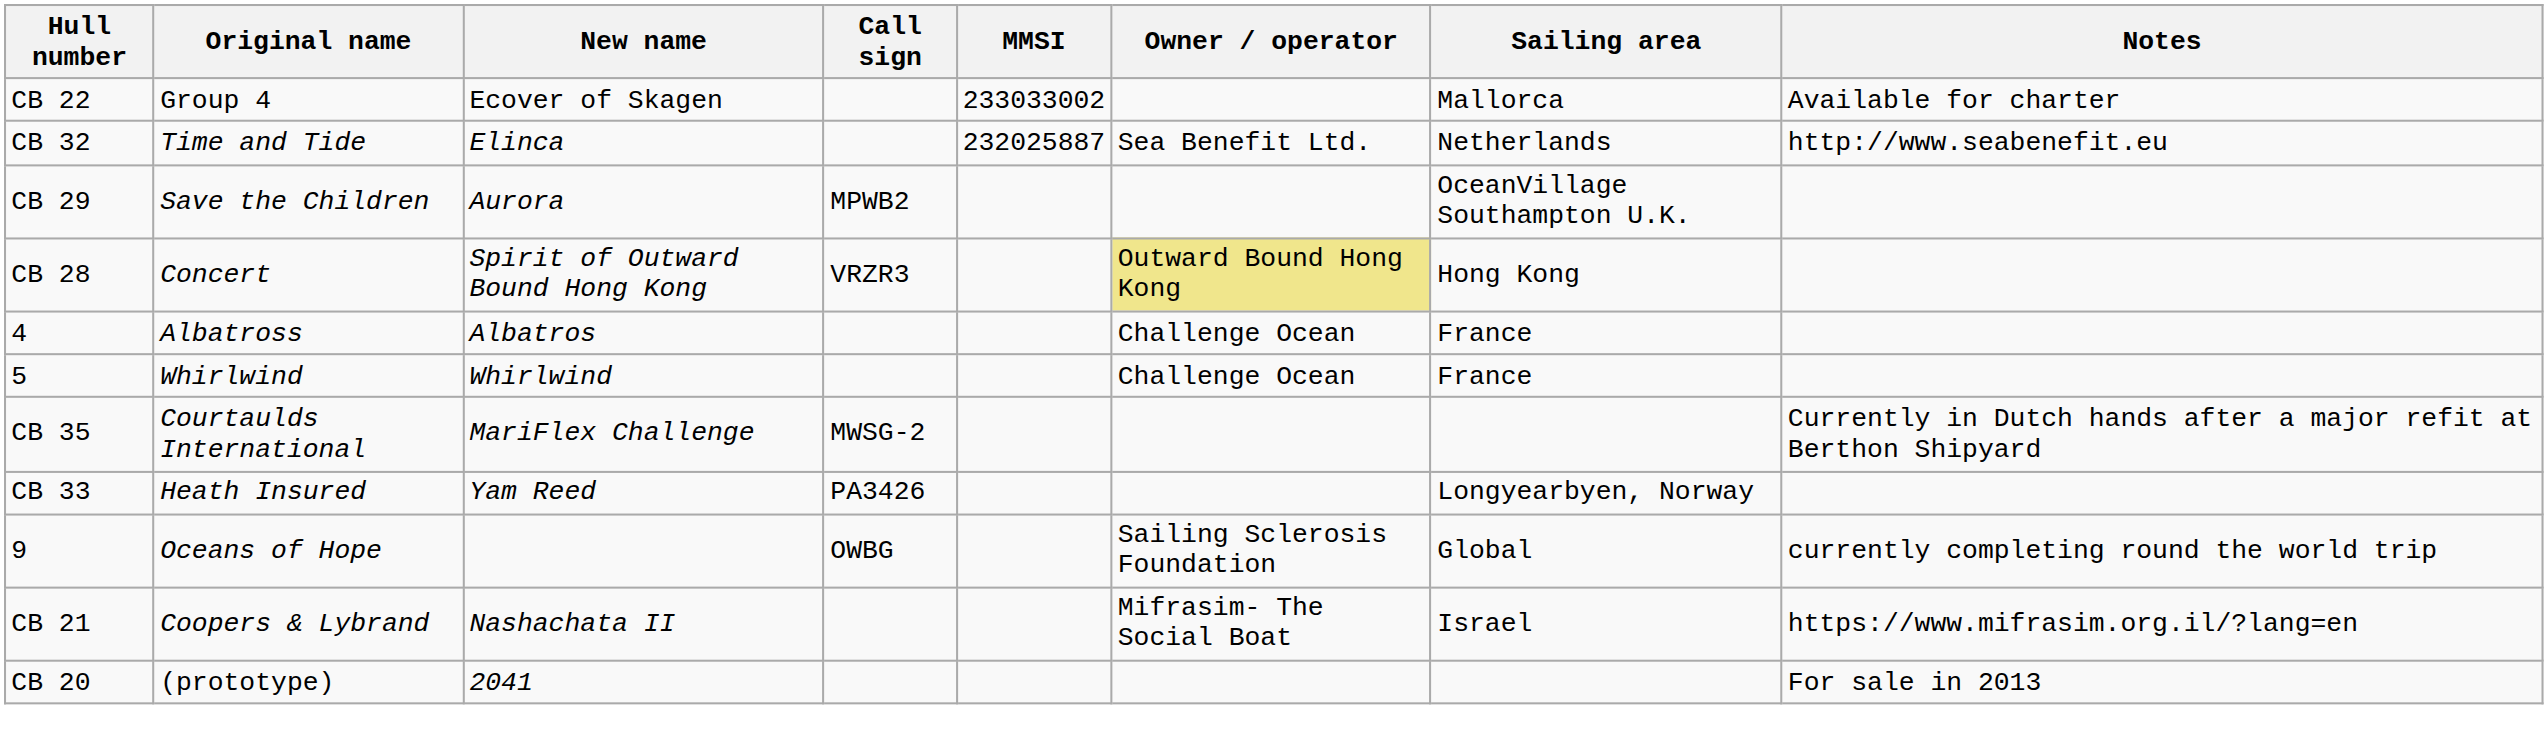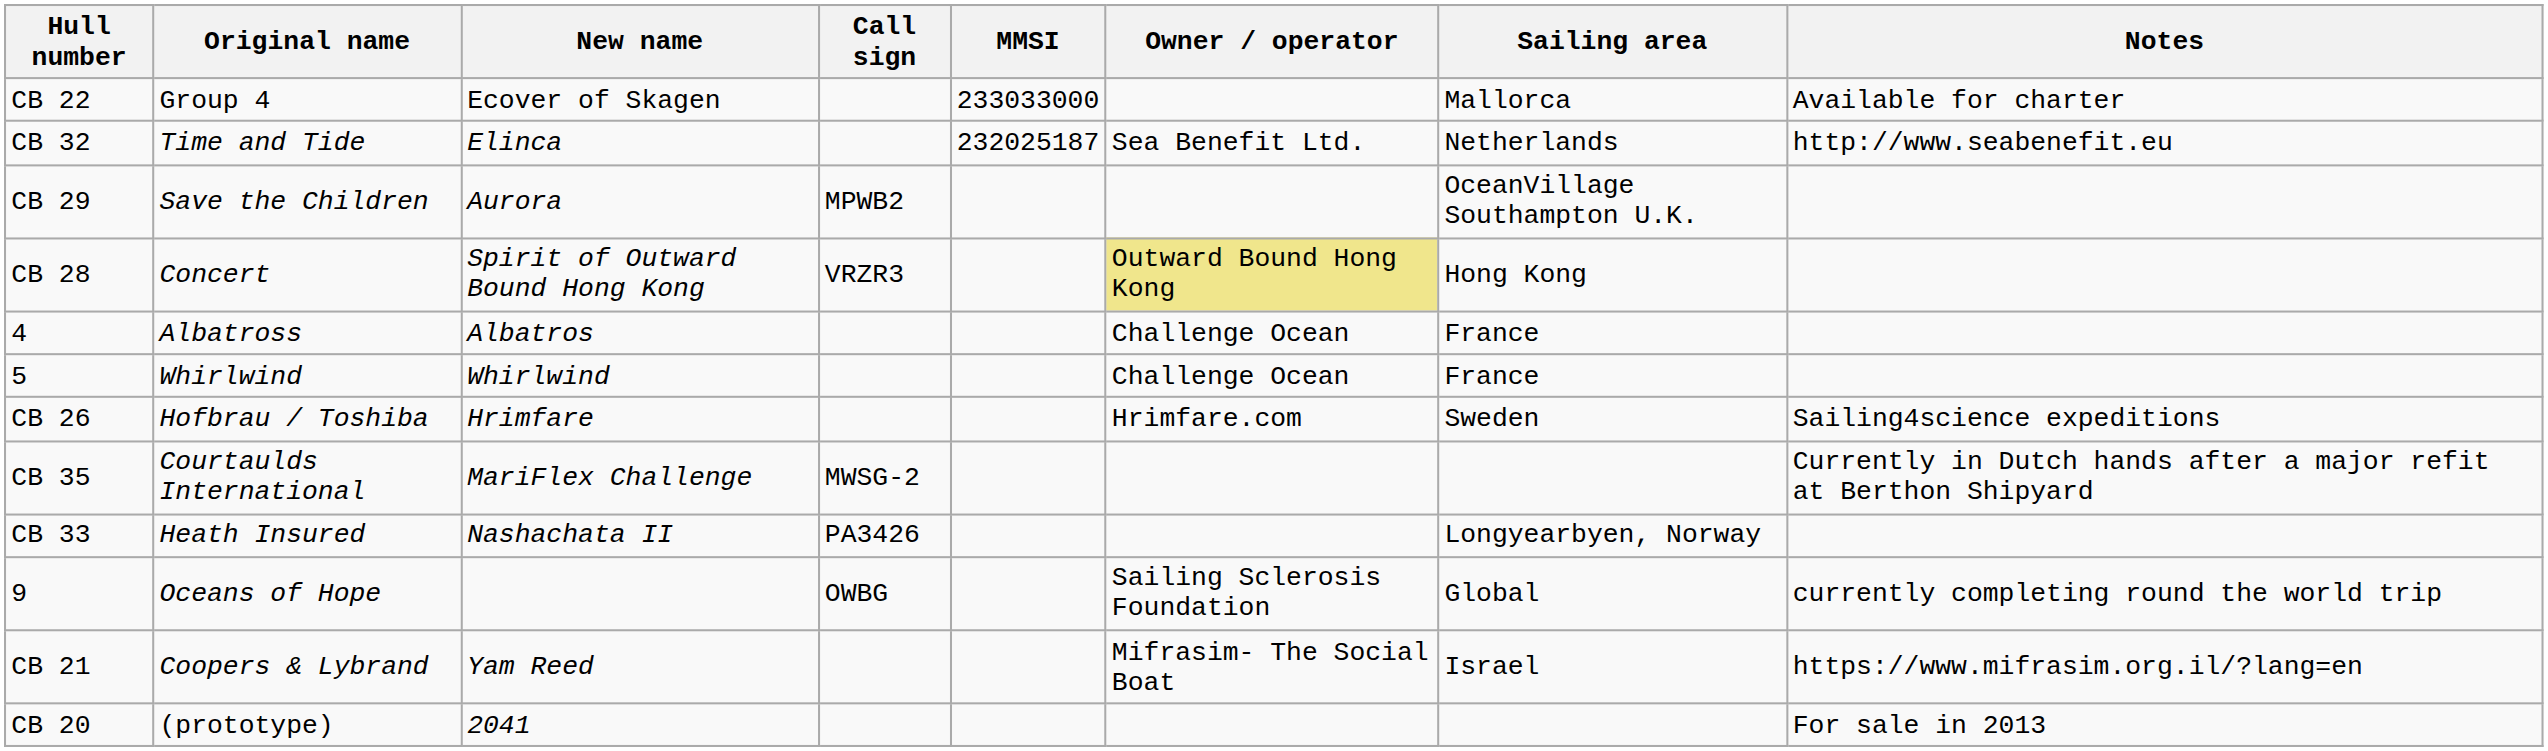CB 22 | MMSI: 233033002 -> 233033000
CB 32 | MMSI: 232025887 -> 232025187
+ row: CB 26 | Hofbrau / Toshiba | Hrimfare | Hrimfare.com | Sweden | Sailing4science expeditions
CB 33 | New name: Yam Reed -> Nashachata II
CB 21 | New name: Nashachata II -> Yam Reed
